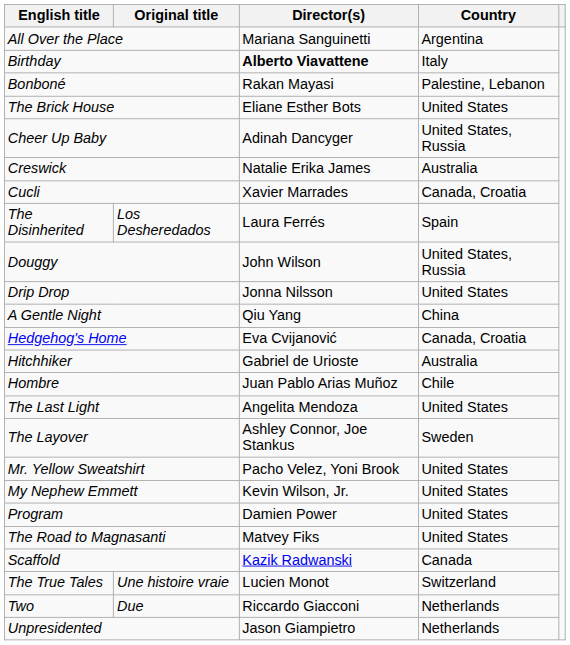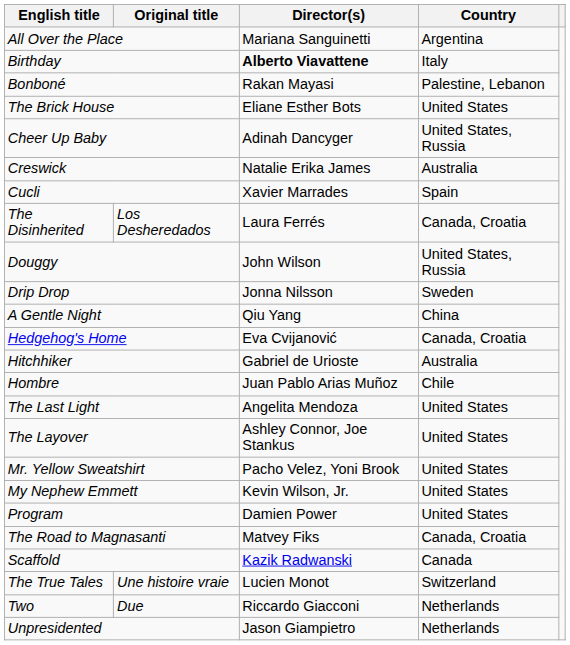Cucli | Country: Canada, Croatia -> Spain
The Disinherited | Country: Spain -> Canada, Croatia
Drip Drop | Country: United States -> Sweden
The Layover | Country: Sweden -> United States
The Road to Magnasanti | Country: United States -> Canada, Croatia
